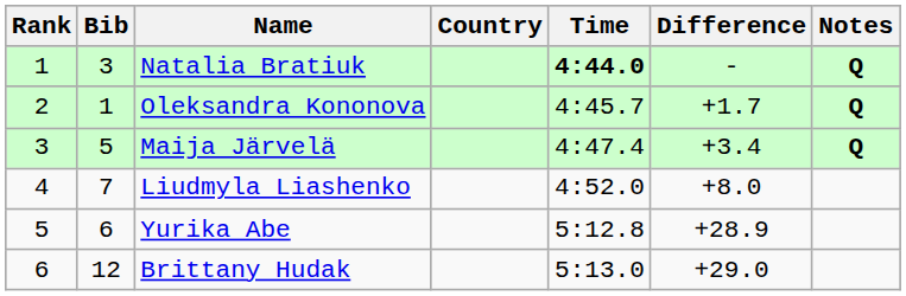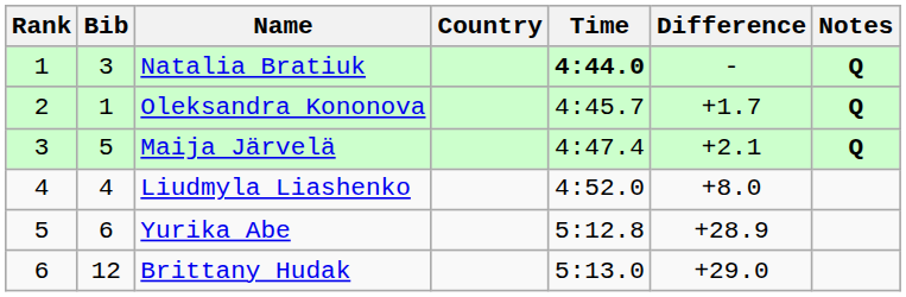Maija Järvelä | Difference: +3.4 -> +2.1
Liudmyla Liashenko | Bib: 7 -> 4
